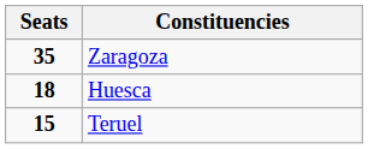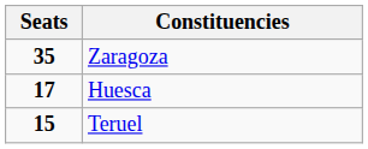Huesca | Seats: 18 -> 17
